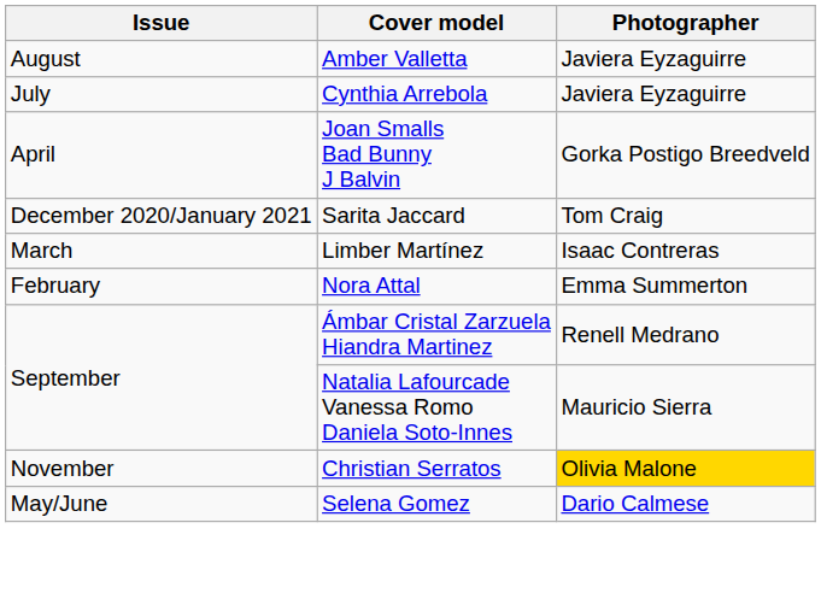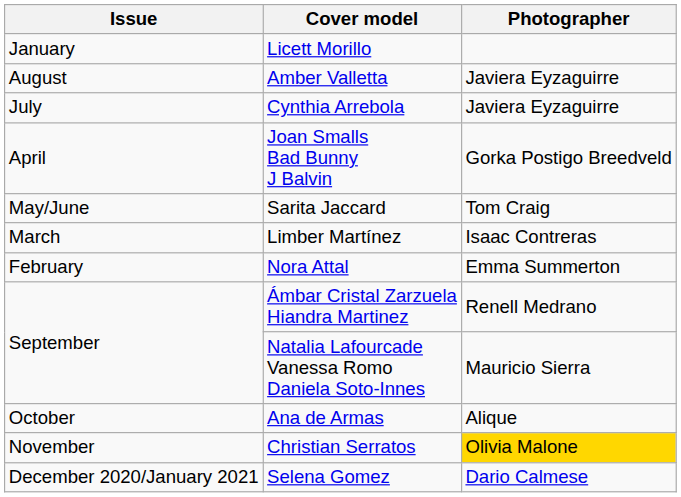+ row: January | Licett Morillo
Sarita Jaccard | Issue: December 2020/January 2021 -> May/June
+ row: October | Ana de Armas | Alique
Selena Gomez | Issue: May/June -> December 2020/January 2021
